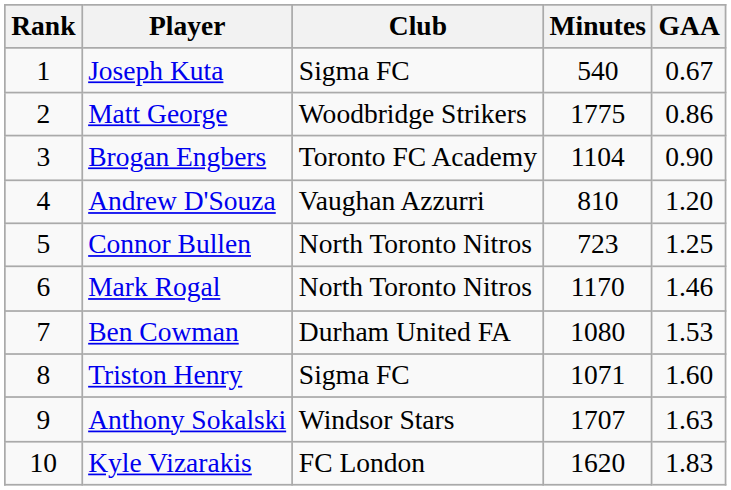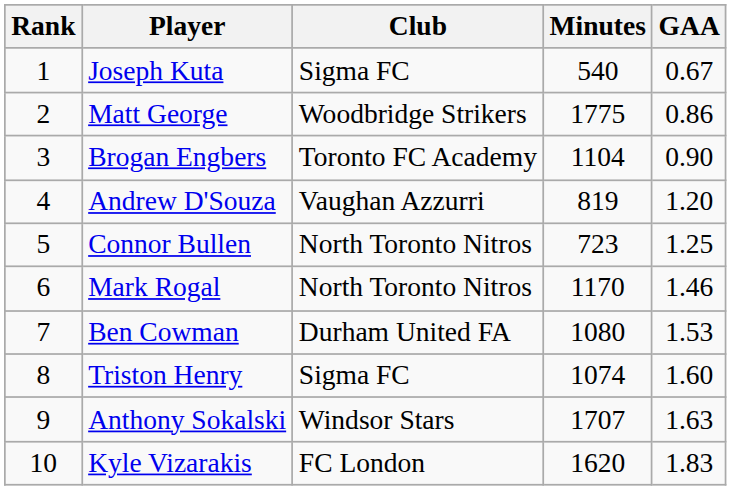Andrew D'Souza | Minutes: 810 -> 819
Triston Henry | Minutes: 1071 -> 1074
